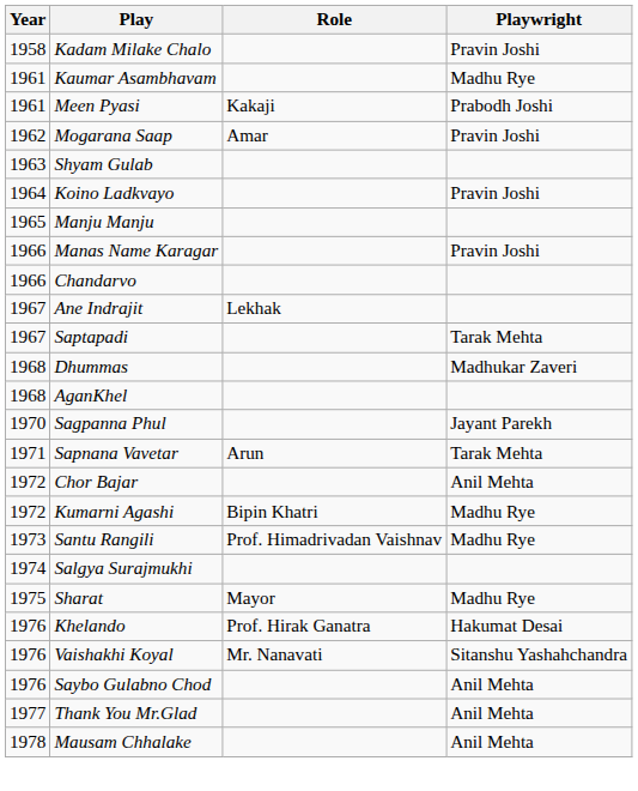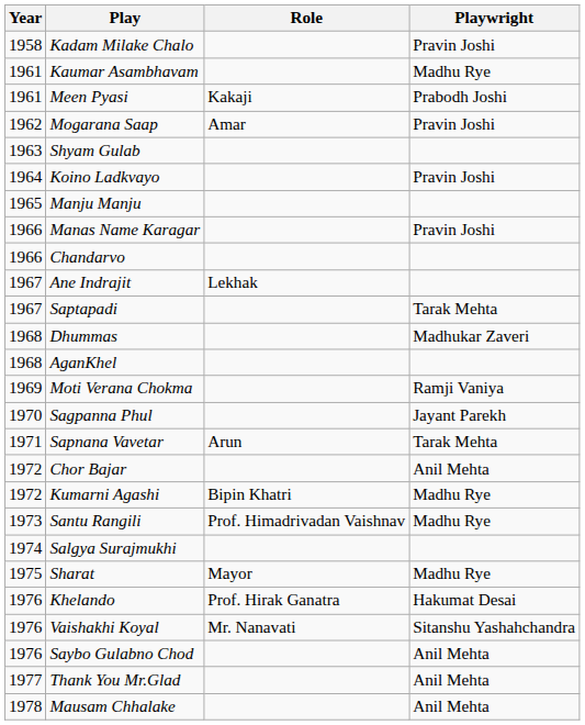+ row: 1969 | Moti Verana Chokma | Ramji Vaniya
